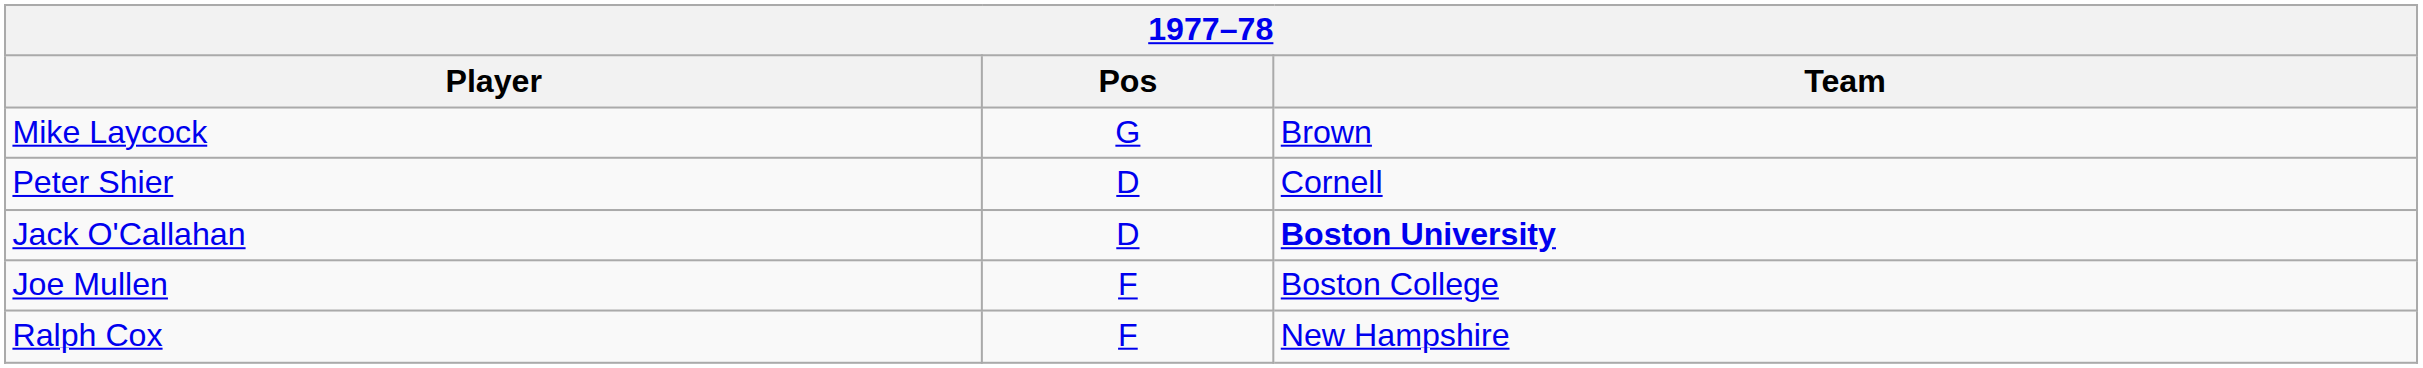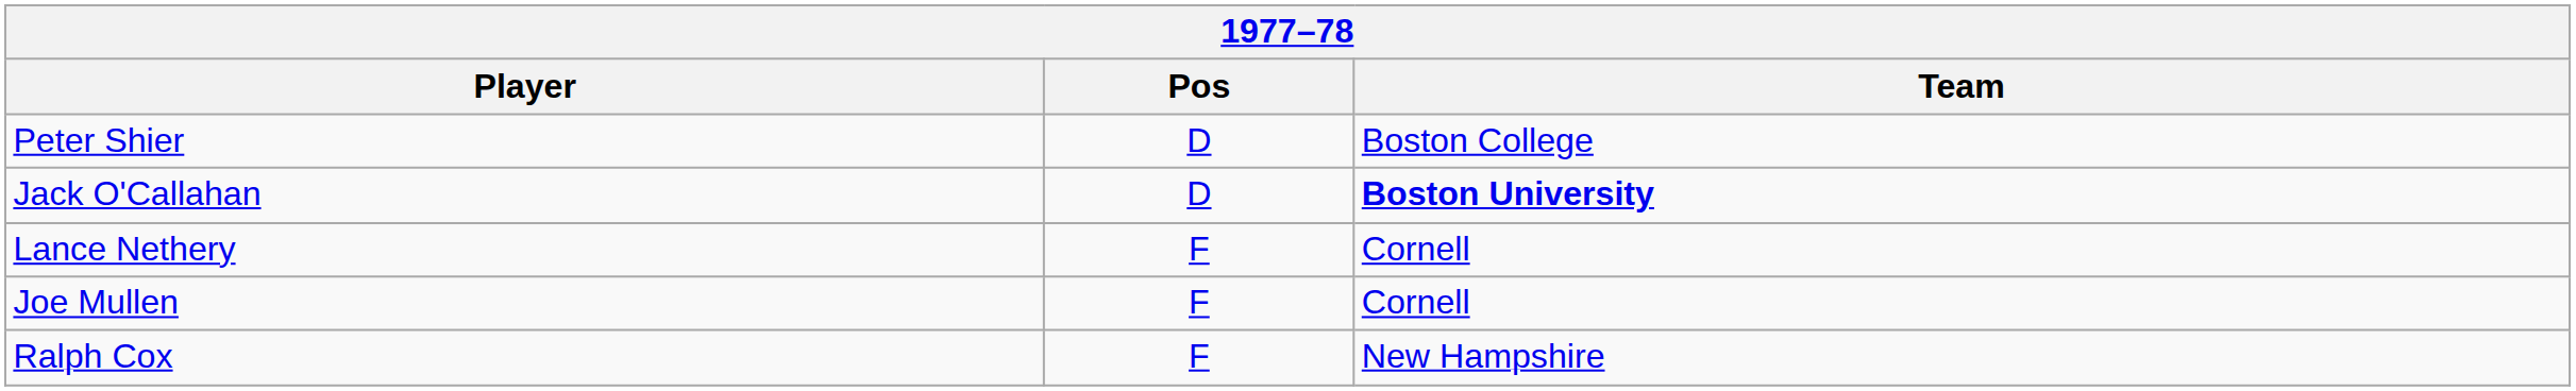- row: Mike Laycock | G | Brown
Peter Shier | Team: Cornell -> Boston College
+ row: Lance Nethery | F | Cornell
Joe Mullen | Team: Boston College -> Cornell
